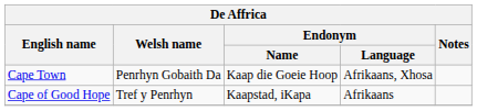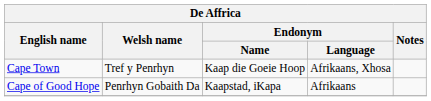Cape Town | Welsh name: Penrhyn Gobaith Da -> Tref y Penrhyn
Cape of Good Hope | Welsh name: Tref y Penrhyn -> Penrhyn Gobaith Da
